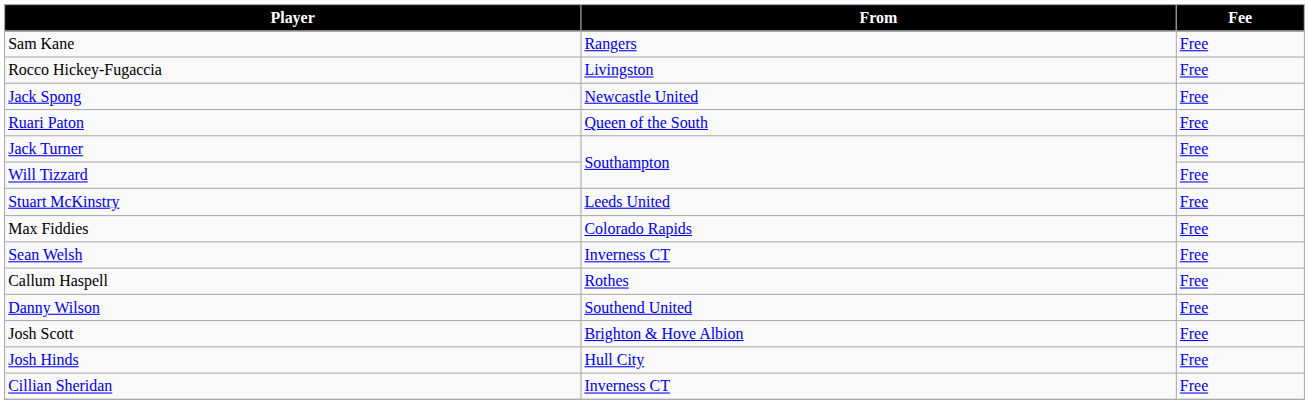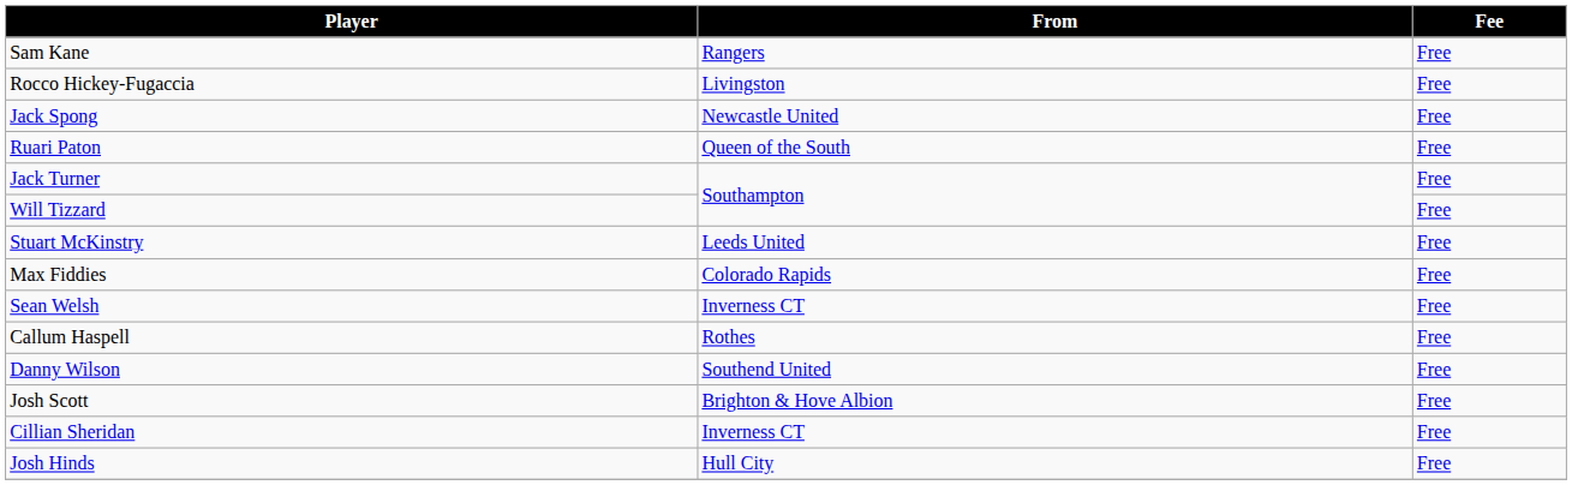rows swapped: Josh Hinds <-> Cillian Sheridan
